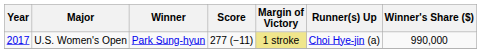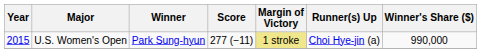U.S. Women's Open | Year: 2017 -> 2015
